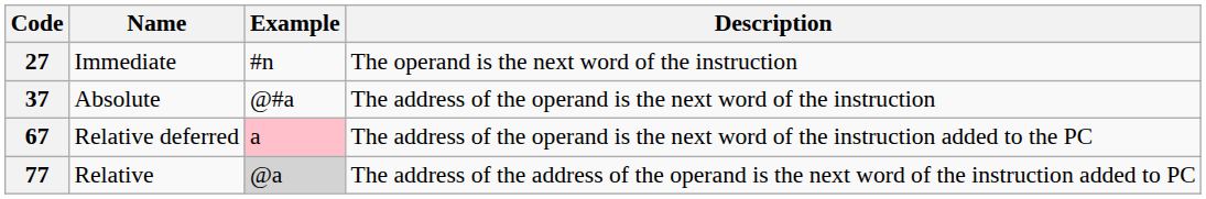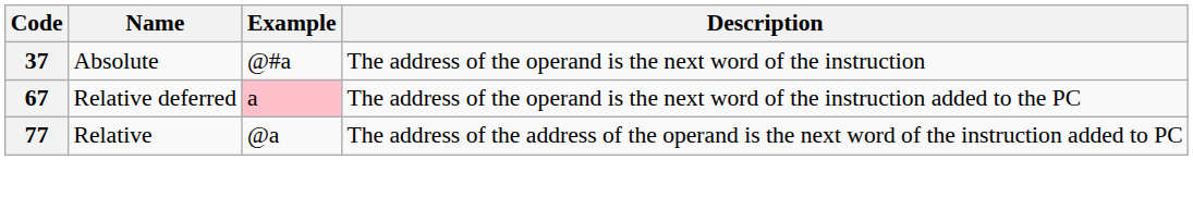- row: 27 | Immediate | #n | The operand is the next word of the instruction
77 | Example: lightgrey background -> no background
